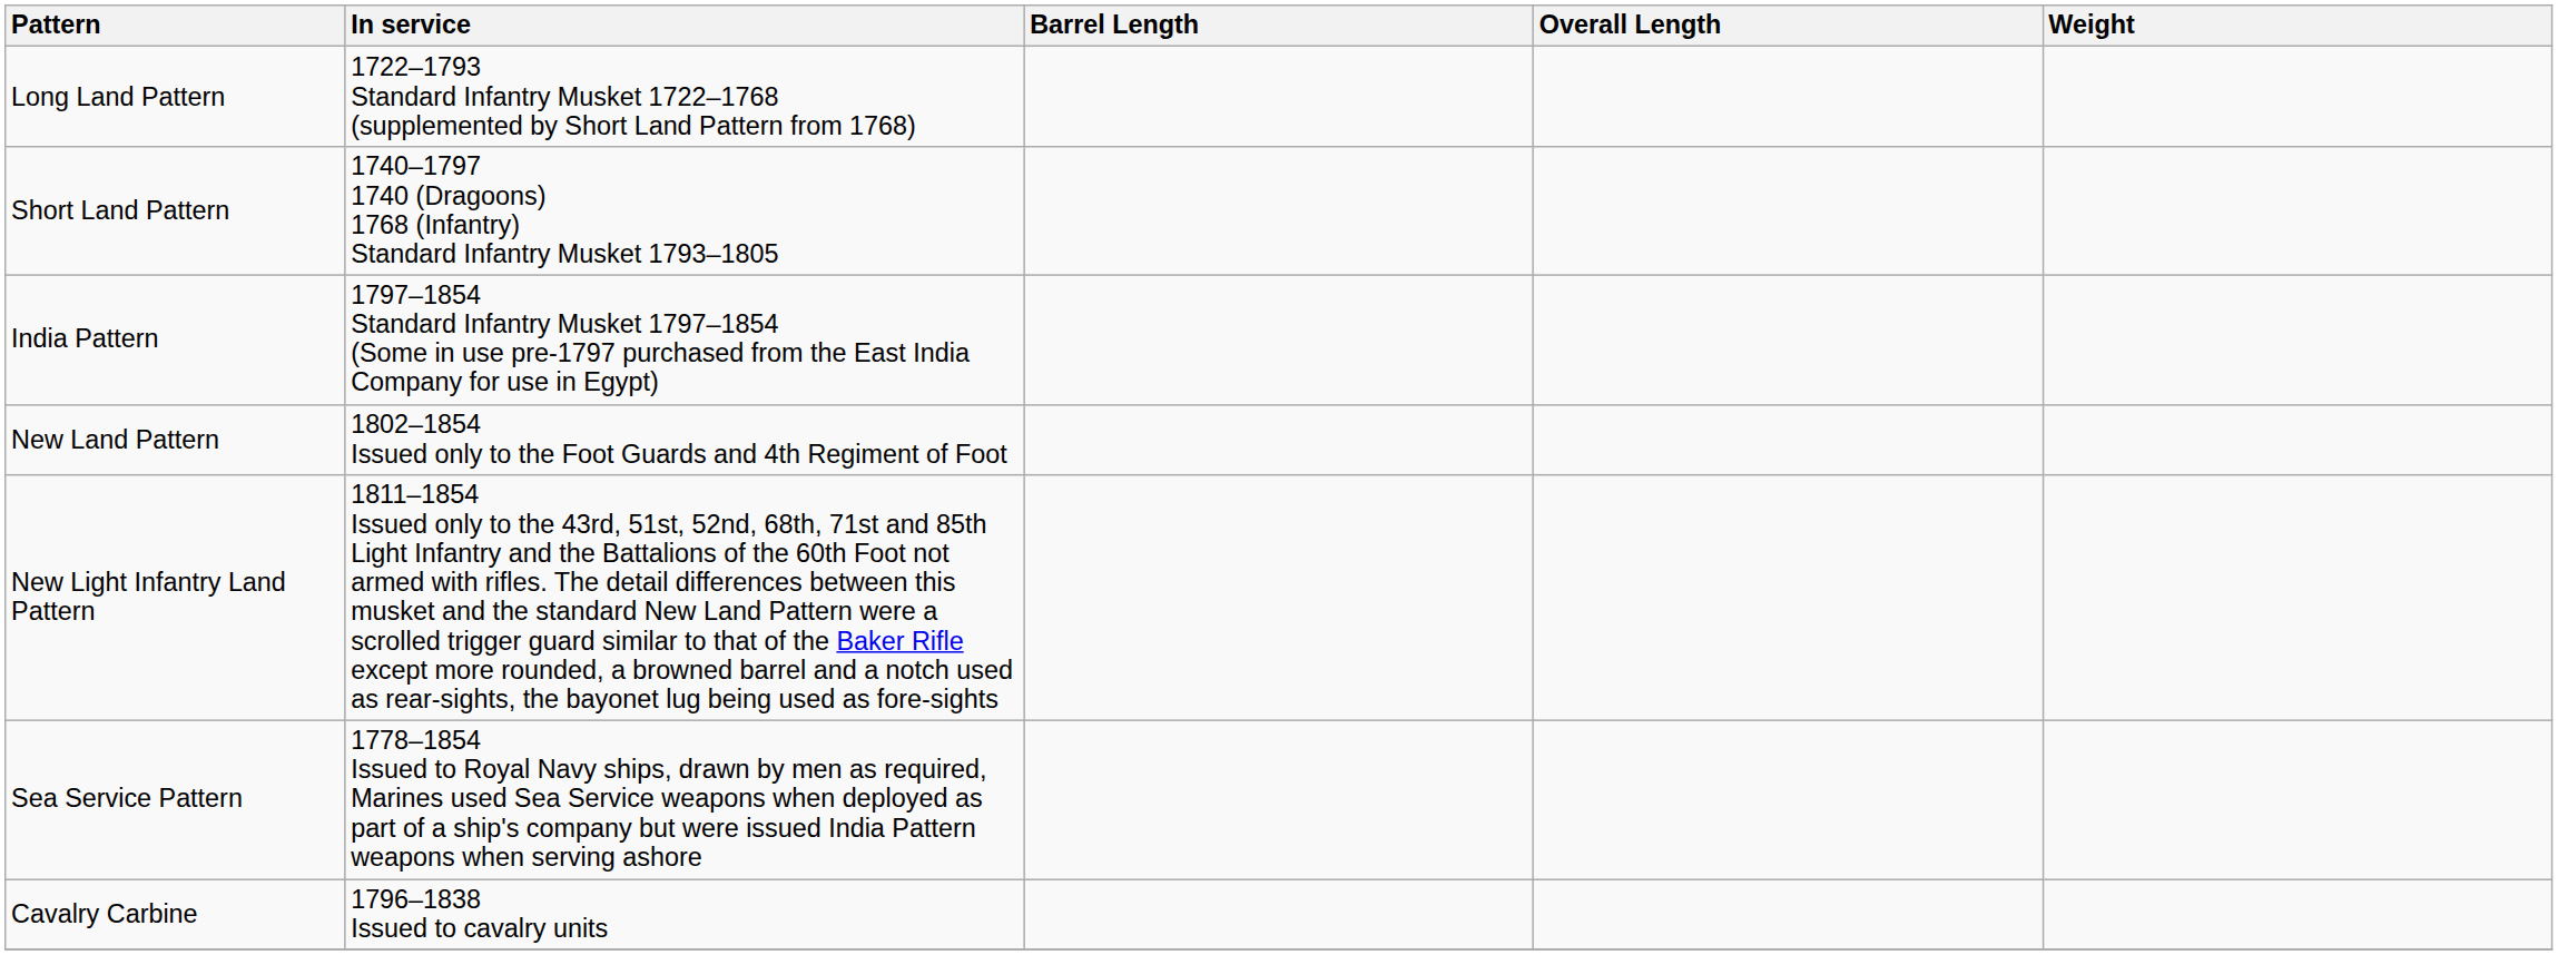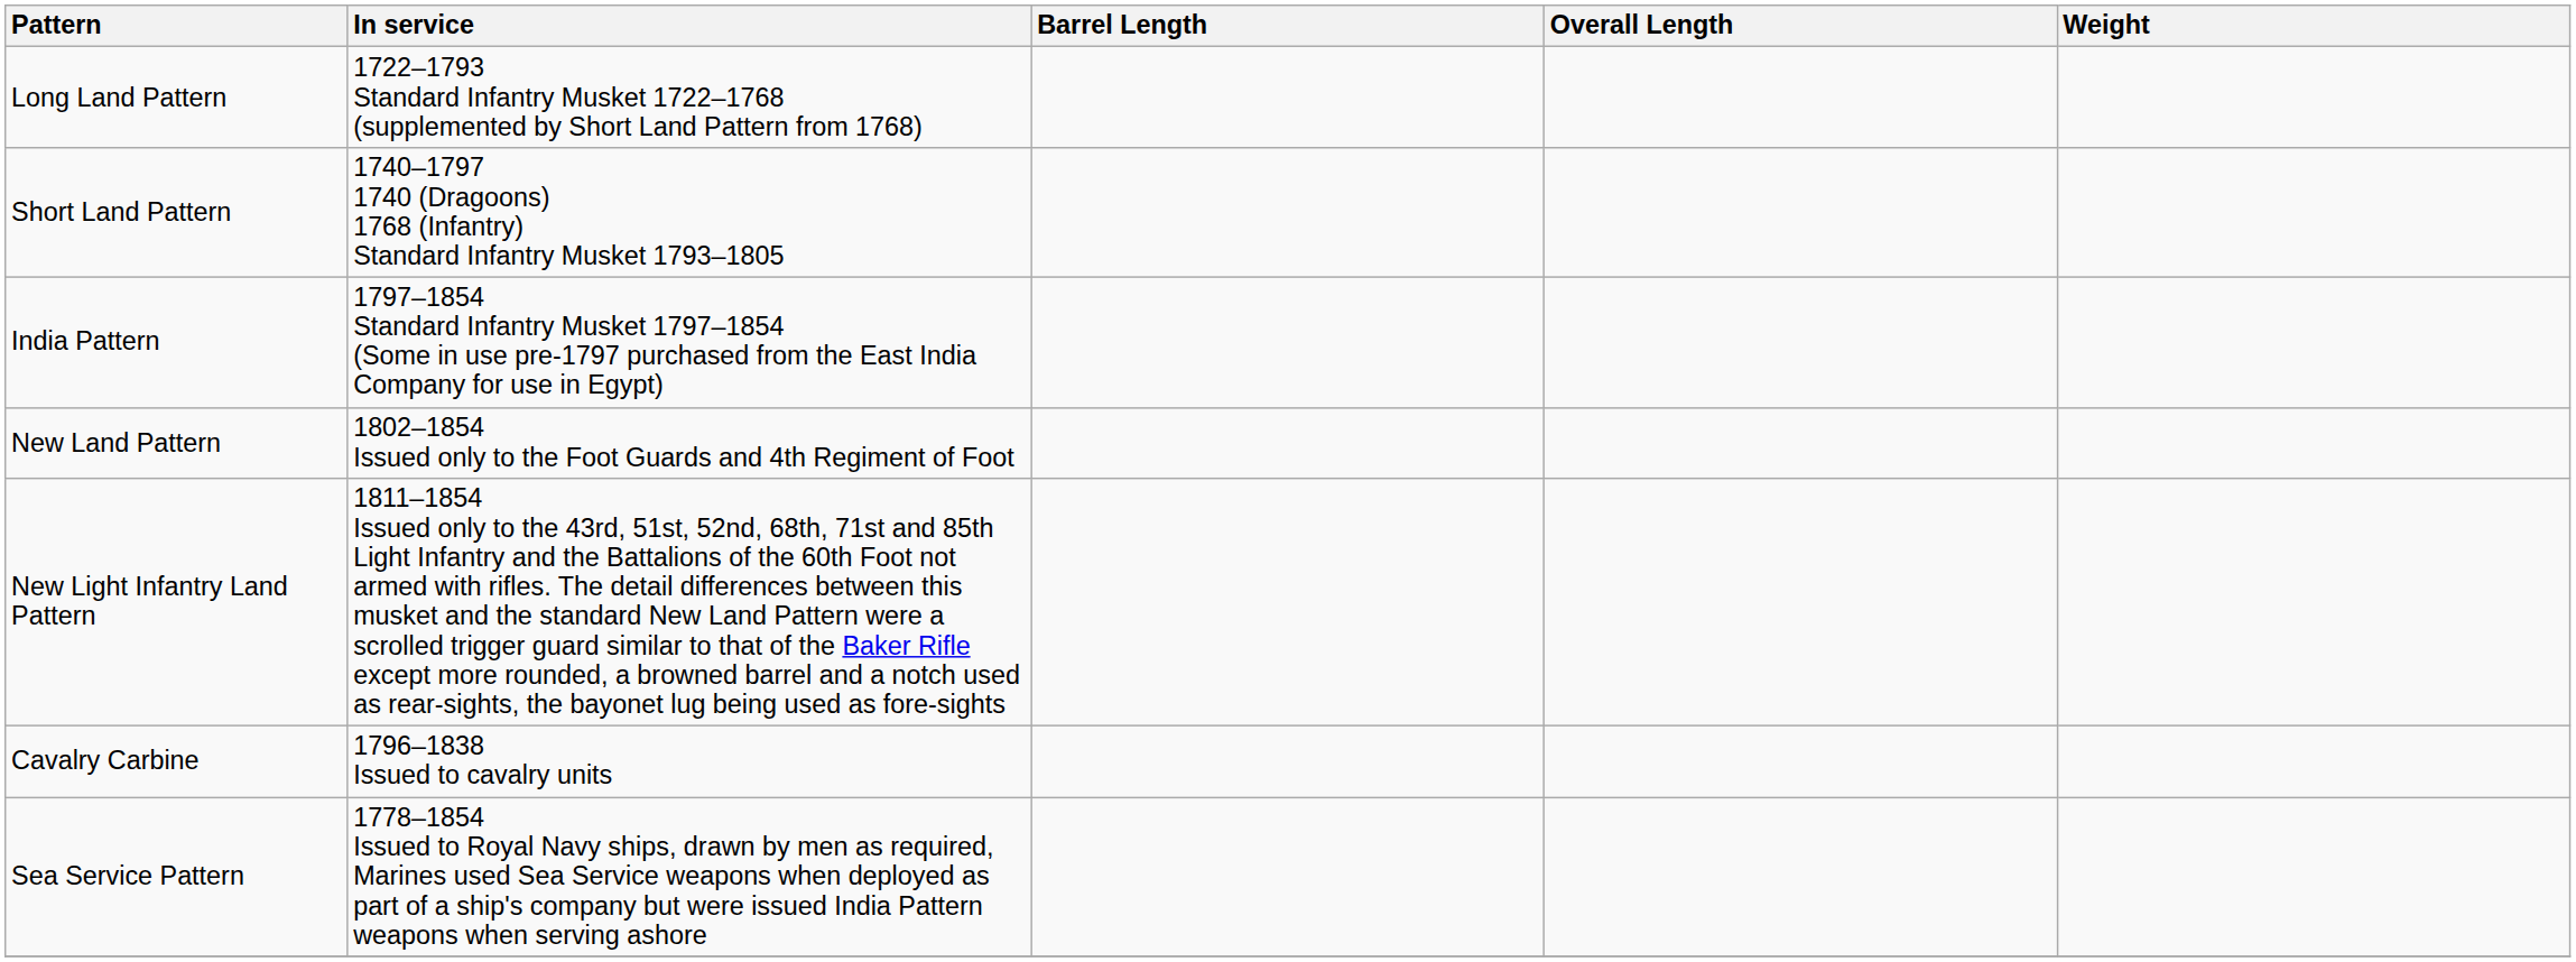rows swapped: Cavalry Carbine <-> Sea Service Pattern
